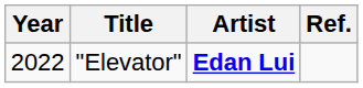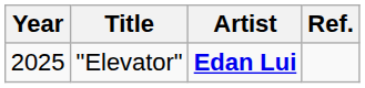"Elevator" | Year: 2022 -> 2025
